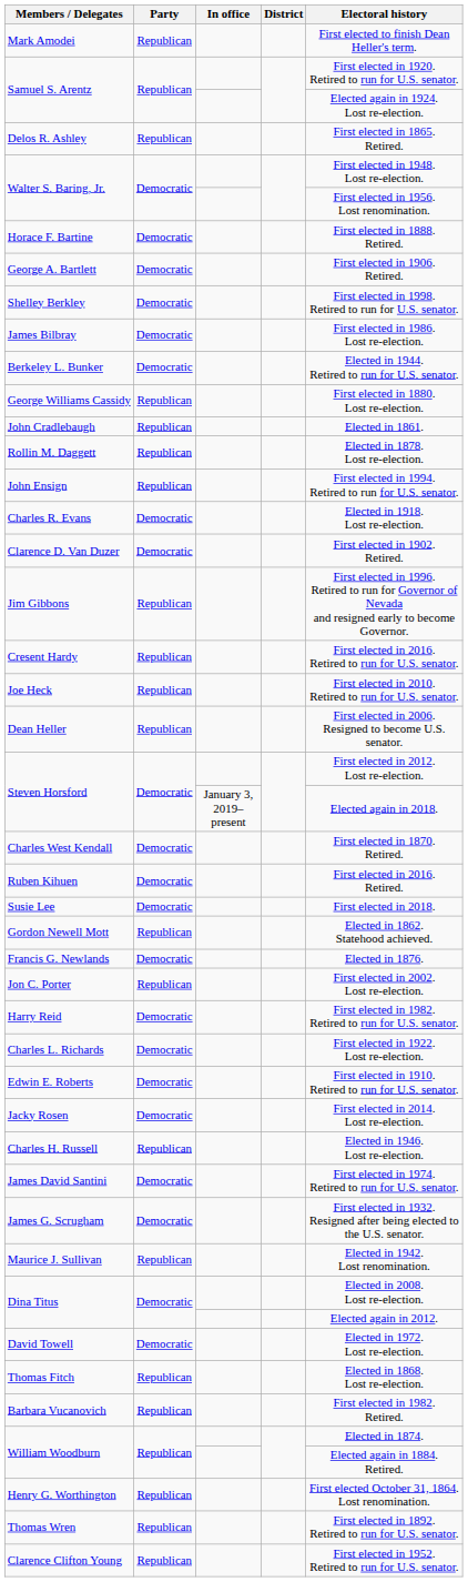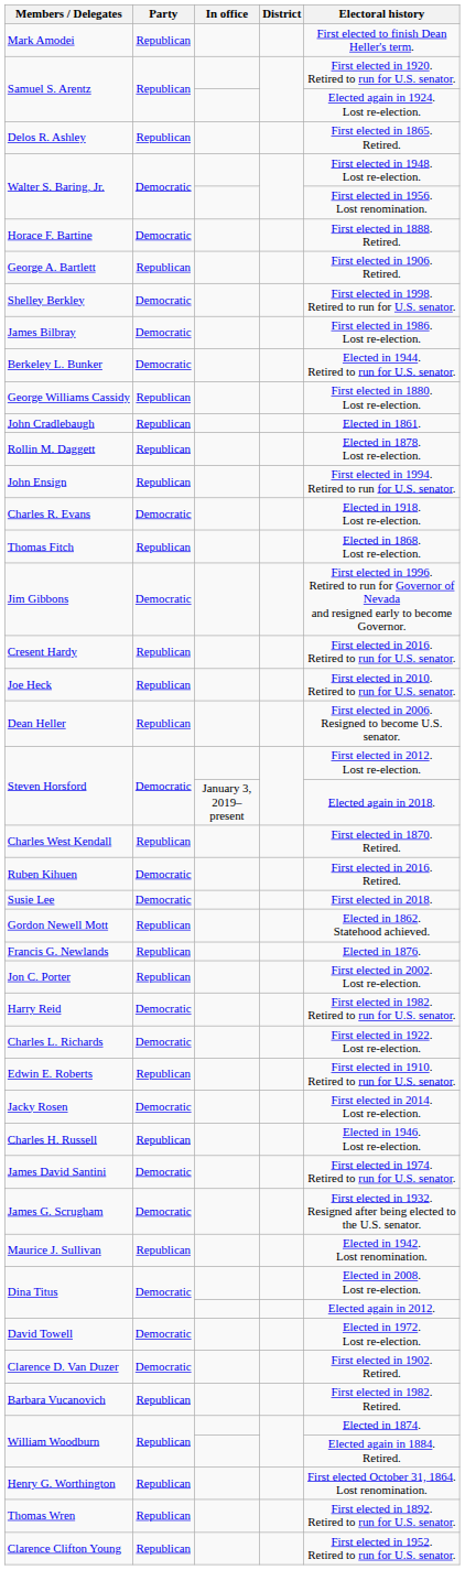George A. Bartlett | Party: Democratic -> Republican
rows swapped: Thomas Fitch <-> Clarence D. Van Duzer
Jim Gibbons | Party: Republican -> Democratic
Charles West Kendall | Party: Democratic -> Republican
Francis G. Newlands | Party: Democratic -> Republican
Edwin E. Roberts | Party: Democratic -> Republican
